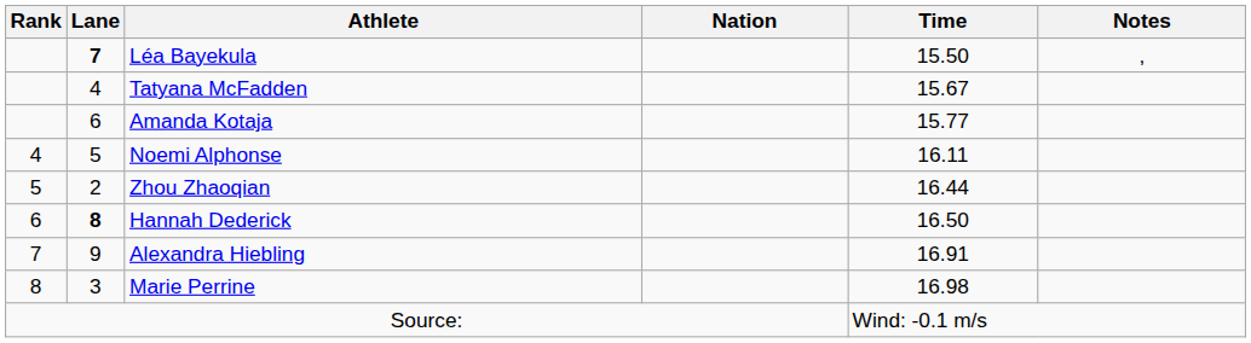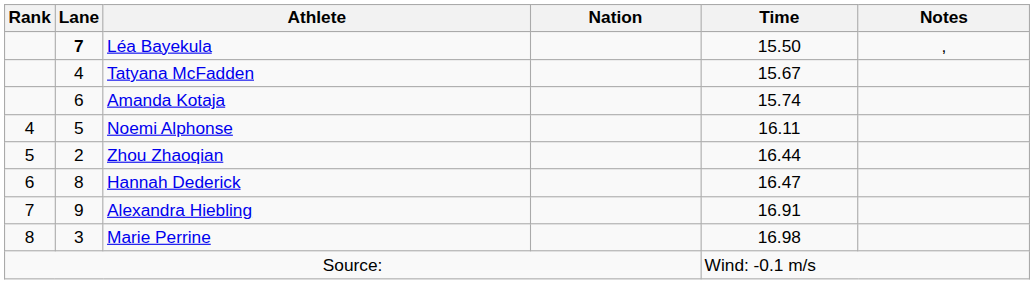Amanda Kotaja | Time: 15.77 -> 15.74
Hannah Dederick | Lane: bold -> normal
Hannah Dederick | Time: 16.50 -> 16.47
